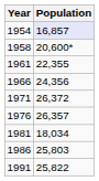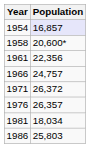1961 | Population: 22,355 -> 22,356
1966 | Population: 24,356 -> 24,757
- row: 1991 | 25,822
